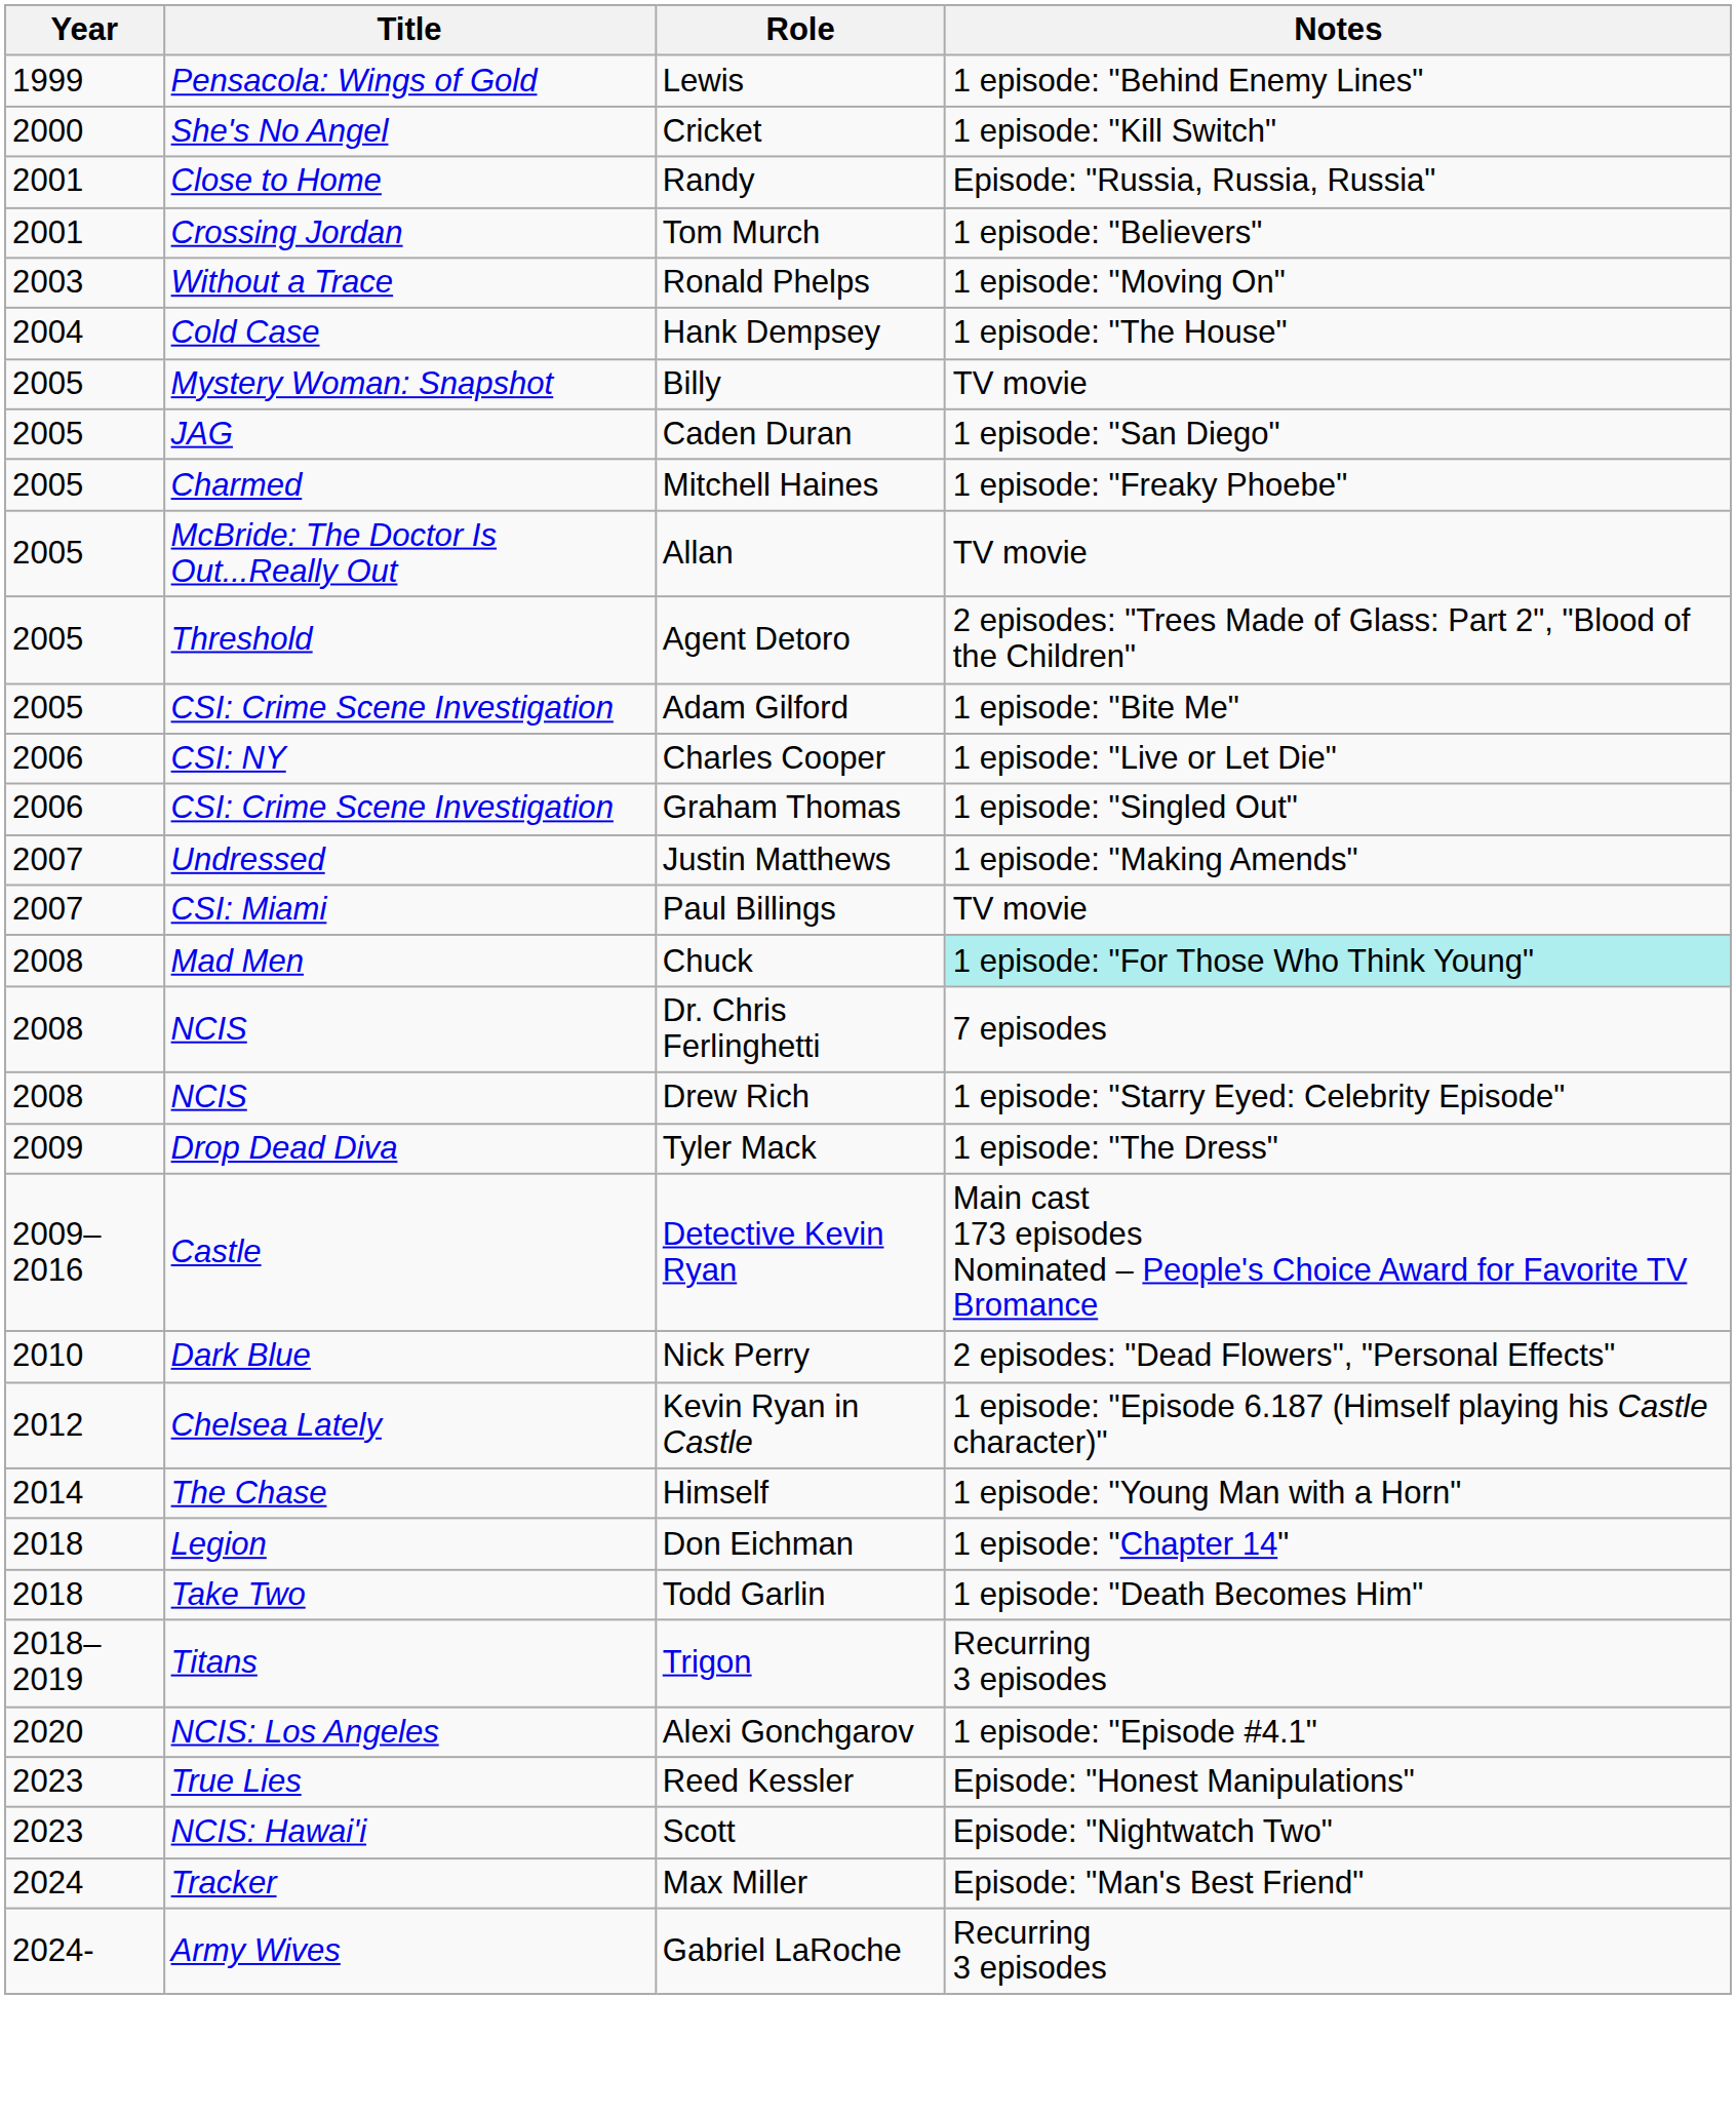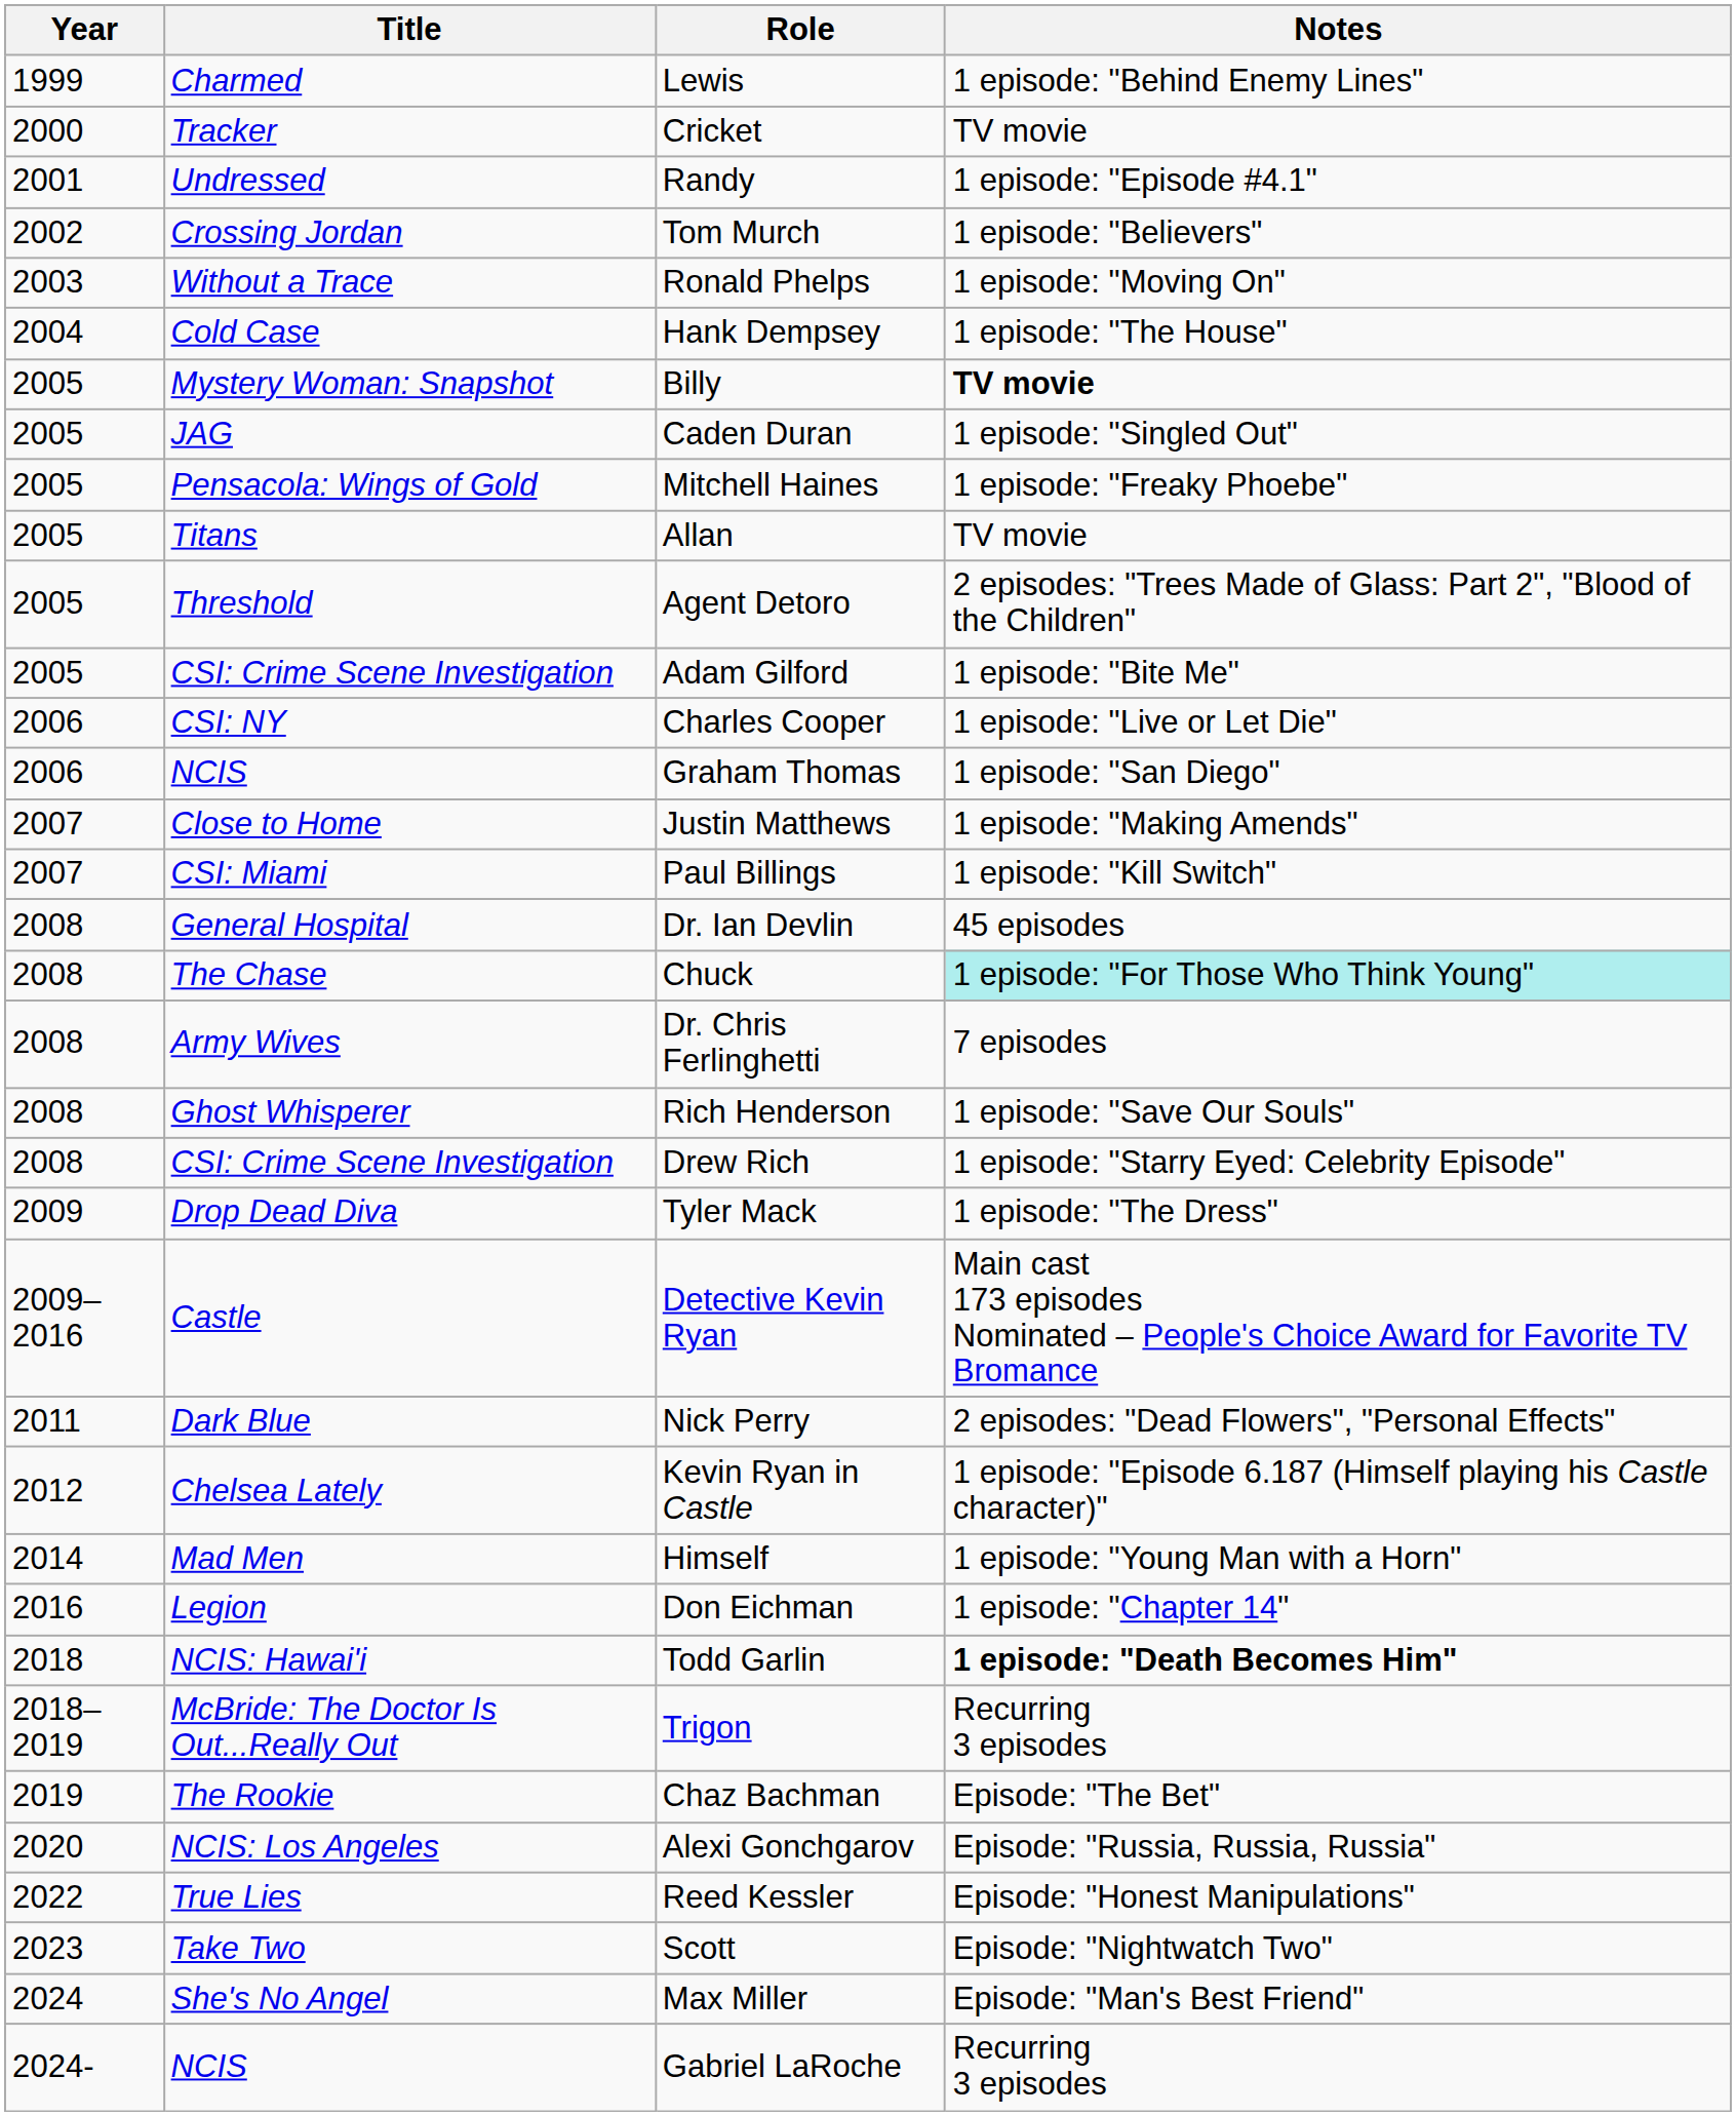Lewis | Title: Pensacola: Wings of Gold -> Charmed
Cricket | Title: She's No Angel -> Tracker
Cricket | Notes: 1 episode: "Kill Switch" -> TV movie
Randy | Title: Close to Home -> Undressed
Randy | Notes: Episode: "Russia, Russia, Russia" -> 1 episode: "Episode #4.1"
Tom Murch | Year: 2001 -> 2002
Billy | Notes: normal -> bold
Caden Duran | Notes: 1 episode: "San Diego" -> 1 episode: "Singled Out"
Mitchell Haines | Title: Charmed -> Pensacola: Wings of Gold
Allan | Title: McBride: The Doctor Is Out...Really Out -> Titans
Graham Thomas | Title: CSI: Crime Scene Investigation -> NCIS
Graham Thomas | Notes: 1 episode: "Singled Out" -> 1 episode: "San Diego"
Justin Matthews | Title: Undressed -> Close to Home
Paul Billings | Notes: TV movie -> 1 episode: "Kill Switch"
+ row: 2008 | General Hospital | Dr. Ian Devlin | 45 episodes
Chuck | Title: Mad Men -> The Chase
Dr. Chris Ferlinghetti | Title: NCIS -> Army Wives
+ row: 2008 | Ghost Whisperer | Rich Henderson | 1 episode: "Save Our Souls"
Drew Rich | Title: NCIS -> CSI: Crime Scene Investigation
Nick Perry | Year: 2010 -> 2011
Himself | Title: The Chase -> Mad Men
Don Eichman | Year: 2018 -> 2016
Todd Garlin | Title: Take Two -> NCIS: Hawai'i
Todd Garlin | Notes: normal -> bold
Trigon | Title: Titans -> McBride: The Doctor Is Out...Really Out
+ row: 2019 | The Rookie | Chaz Bachman | Episode: "The Bet"
Alexi Gonchgarov | Notes: 1 episode: "Episode #4.1" -> Episode: "Russia, Russia, Russia"
Reed Kessler | Year: 2023 -> 2022
Scott | Title: NCIS: Hawai'i -> Take Two
Max Miller | Title: Tracker -> She's No Angel
Gabriel LaRoche | Title: Army Wives -> NCIS
